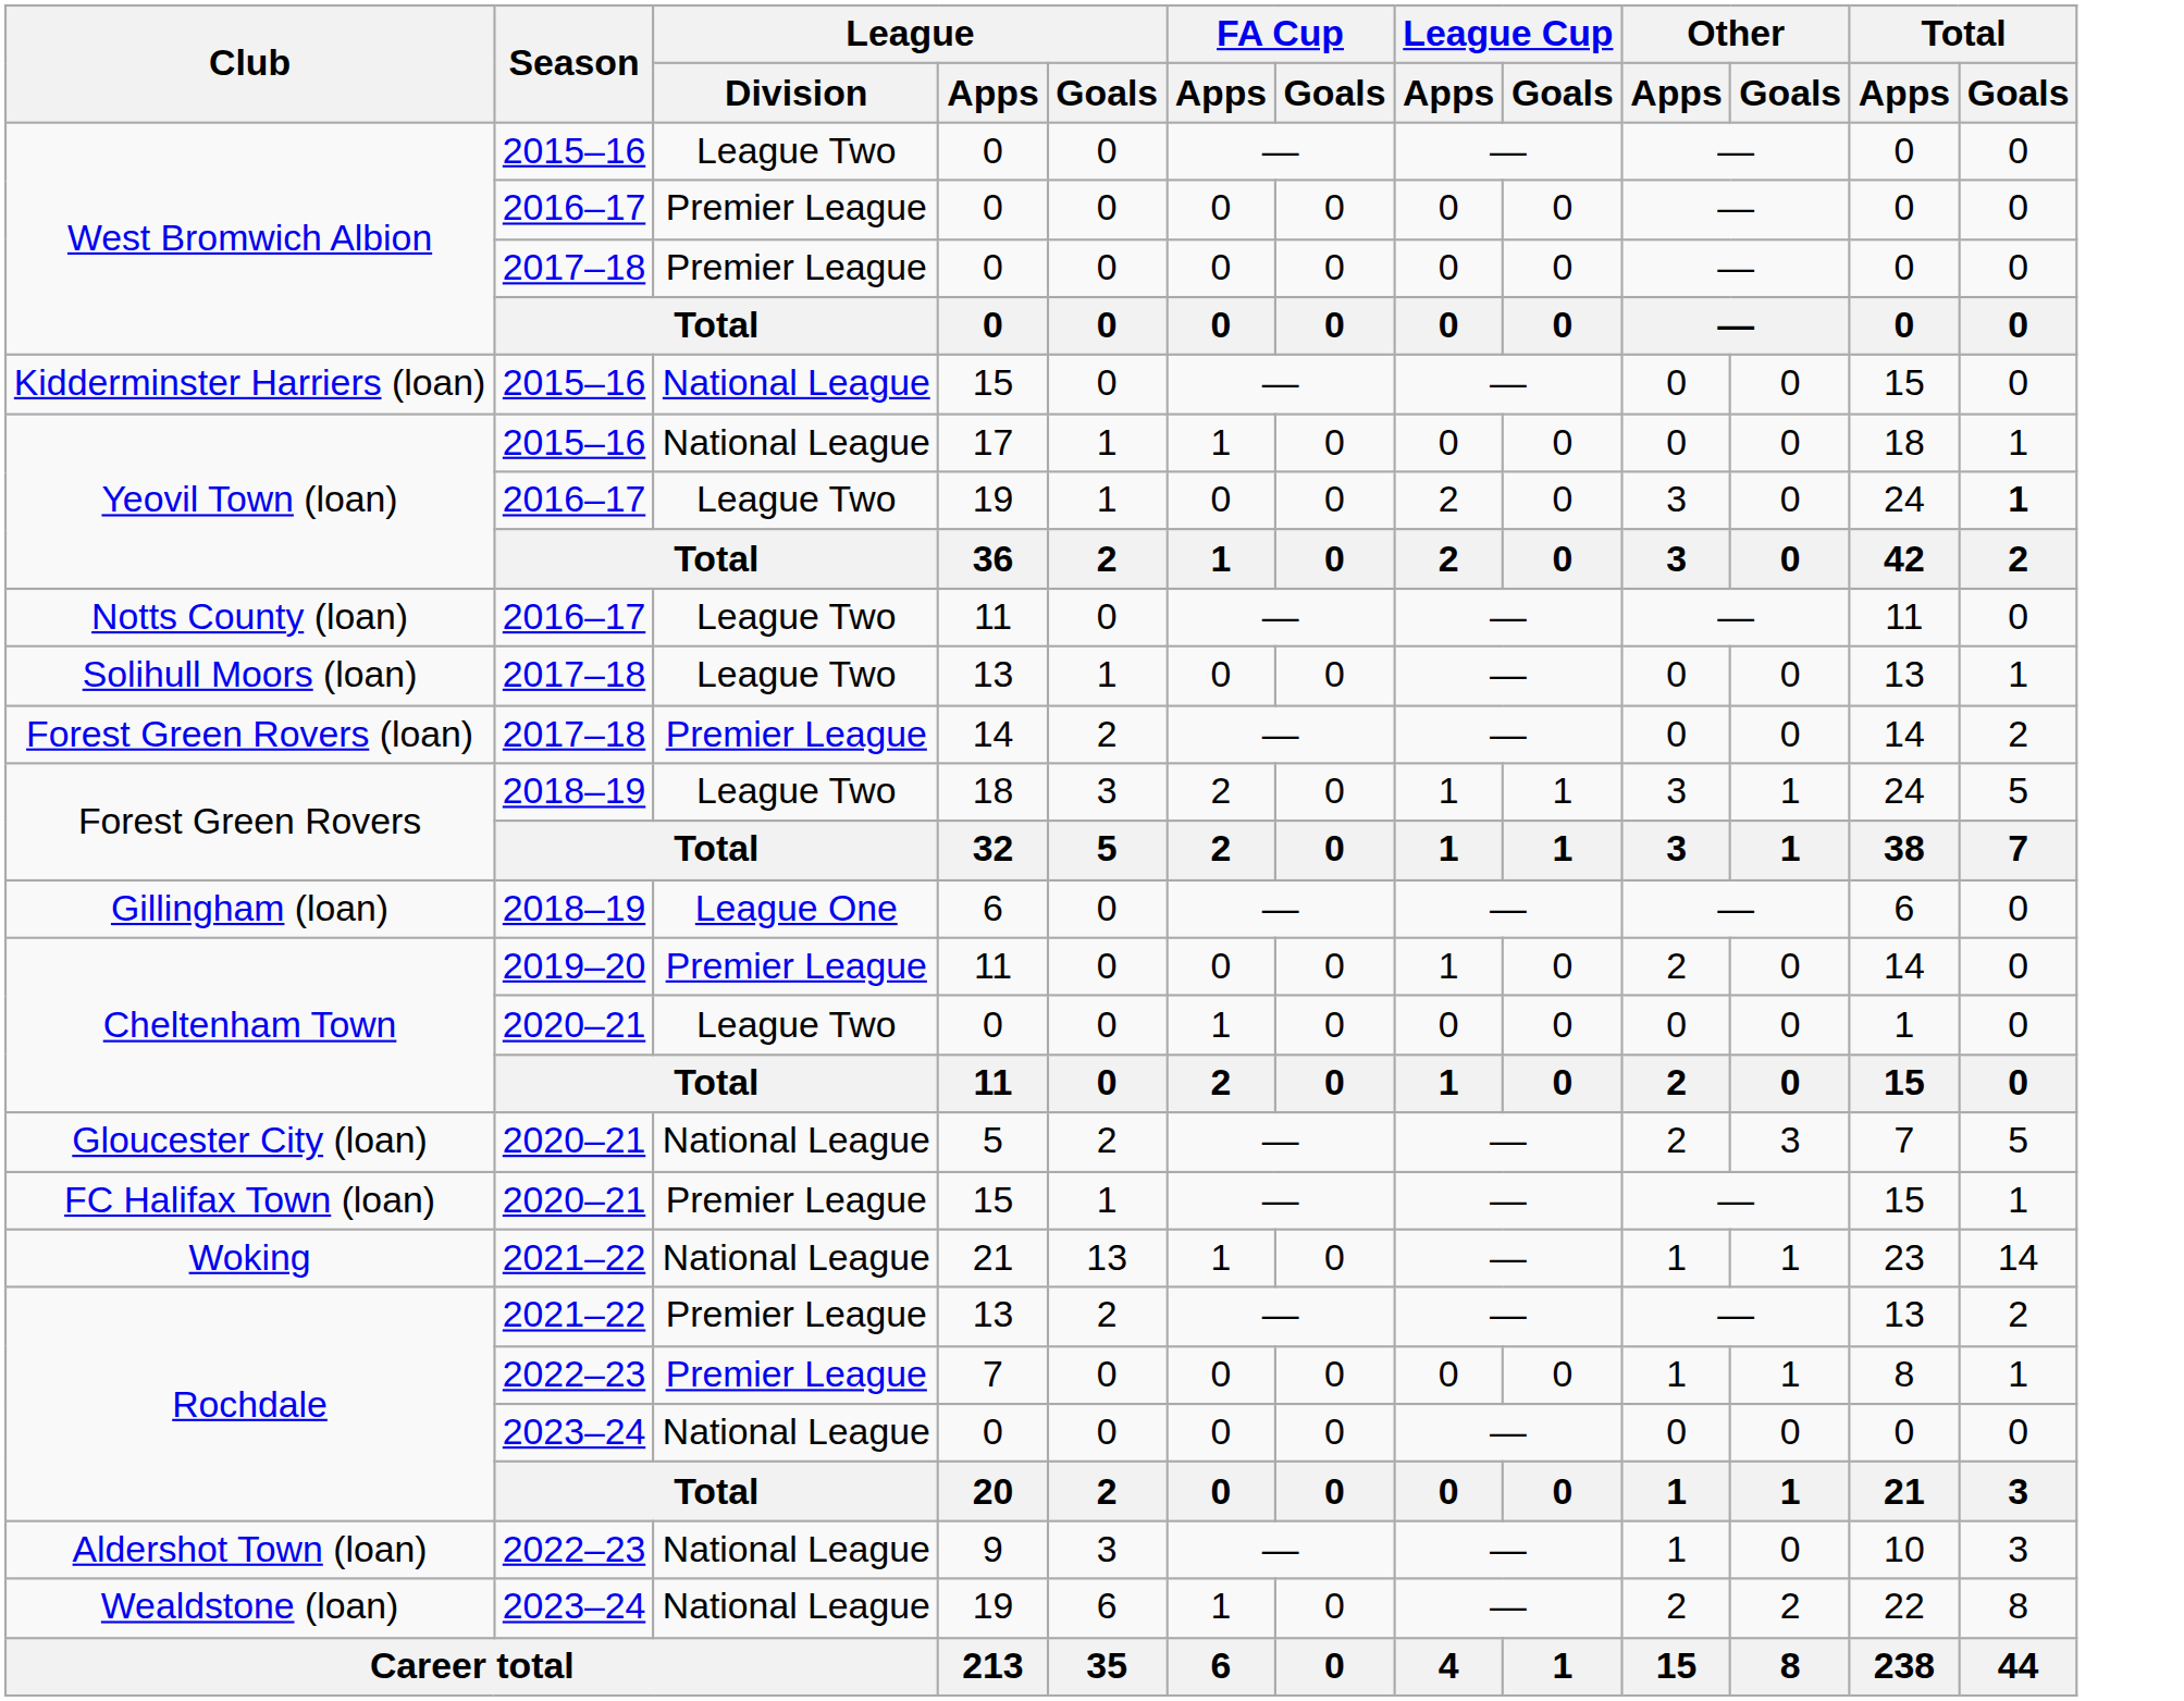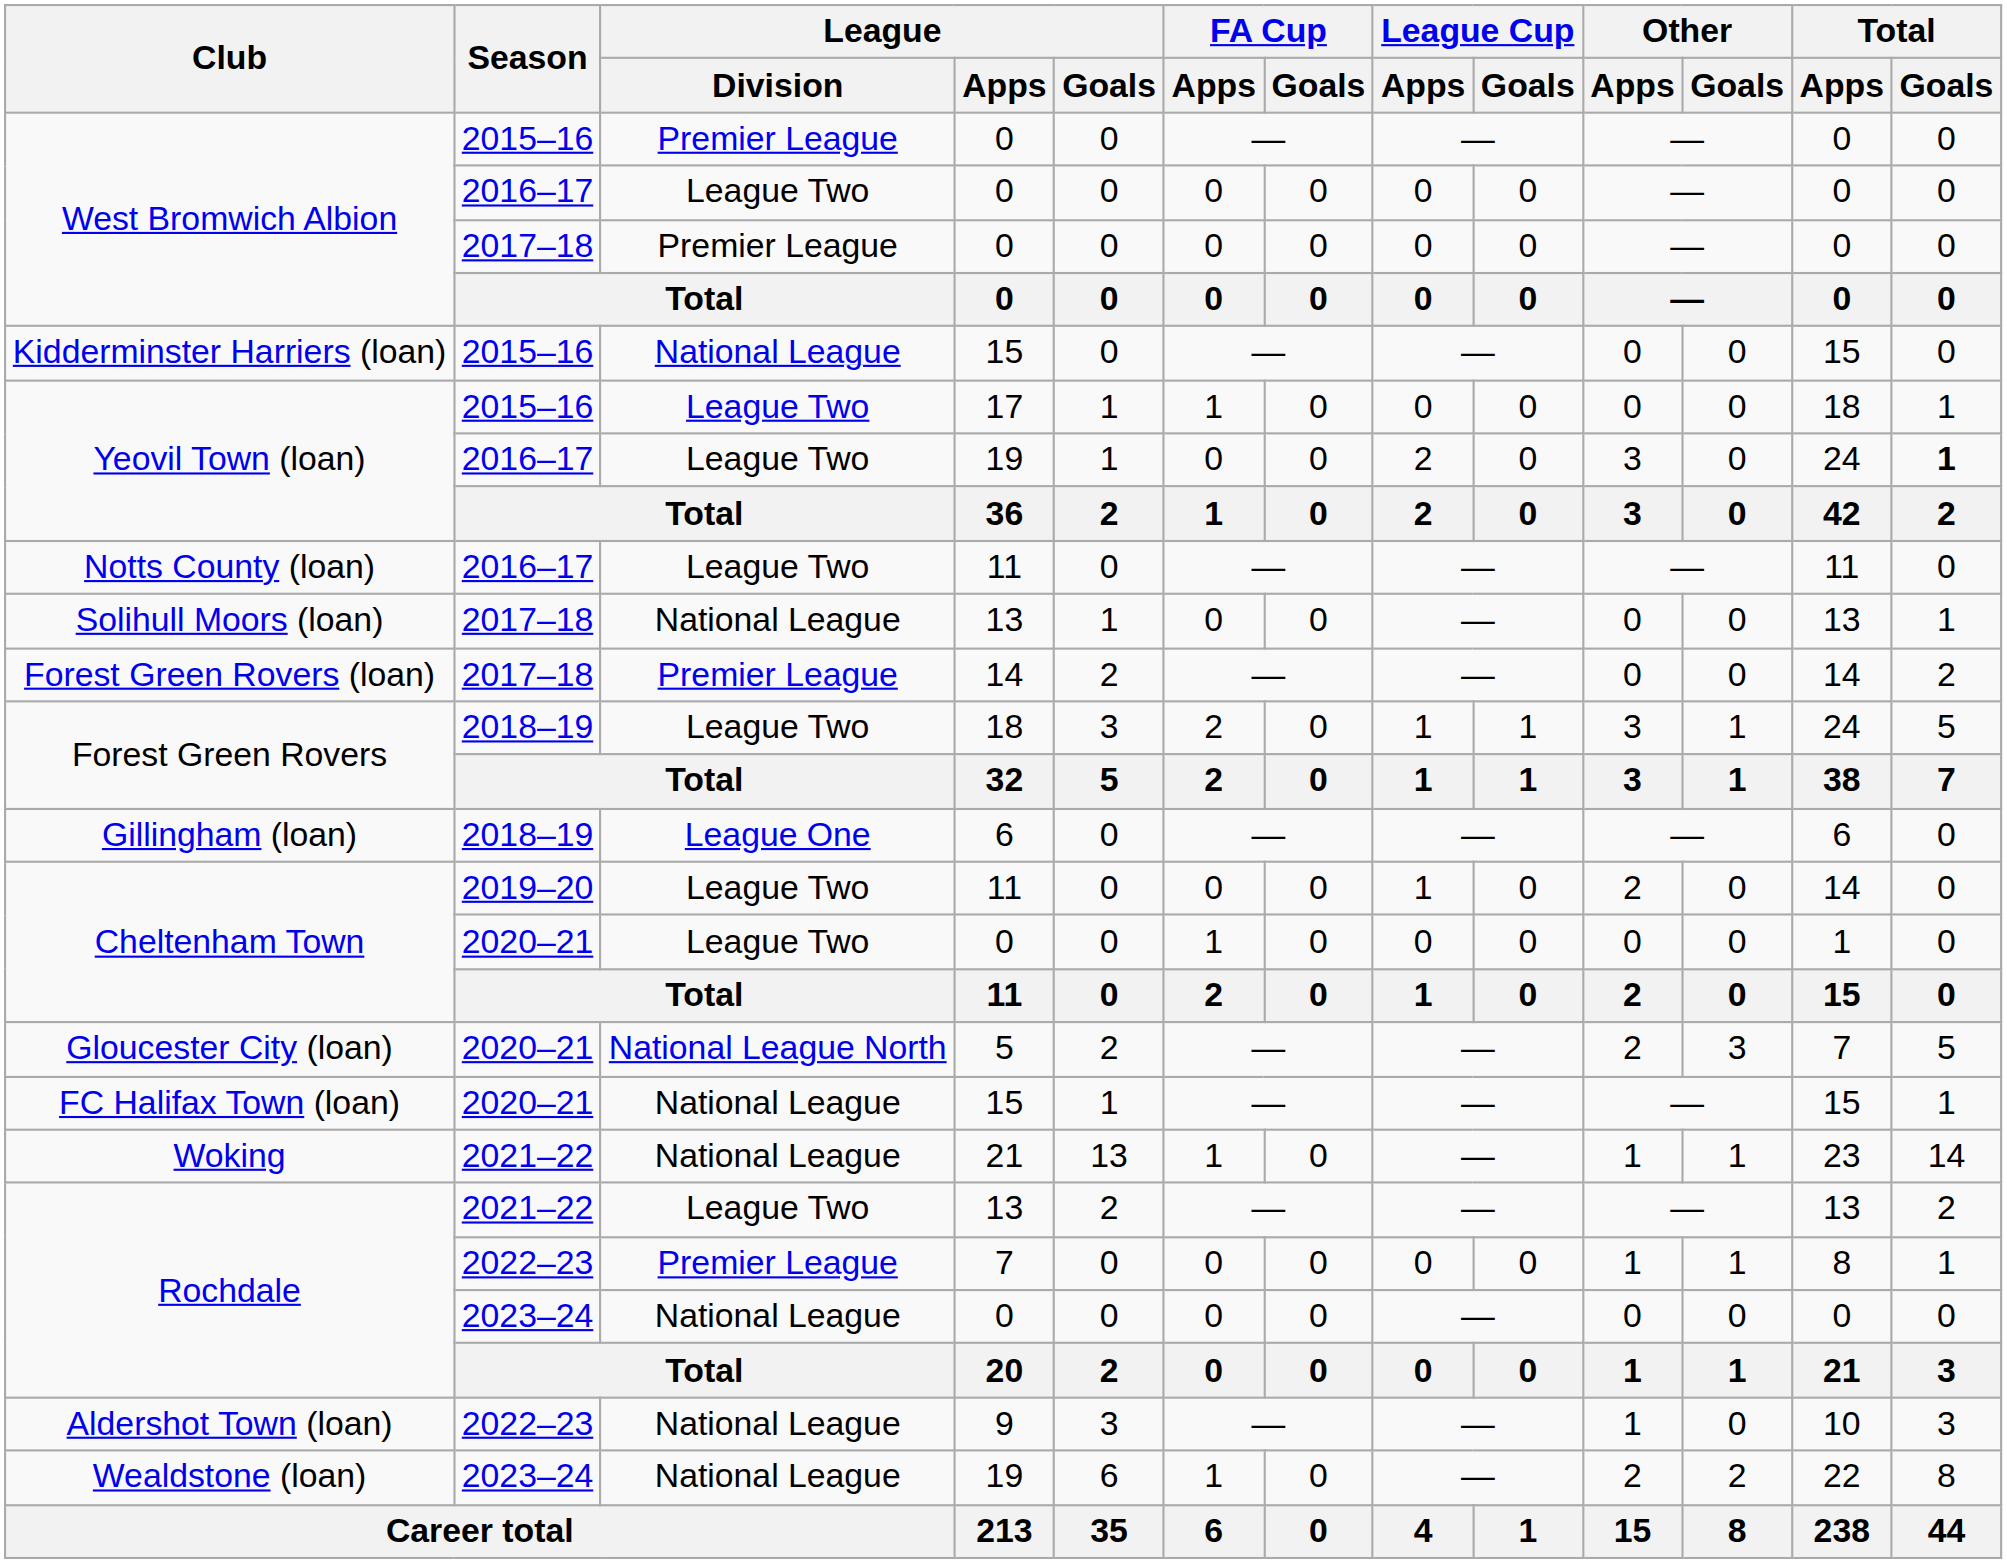West Bromwich Albion / 2015–16 | League / Division: League Two -> Premier League
West Bromwich Albion / 2016–17 | League / Division: Premier League -> League Two
Yeovil Town (loan) / 2015–16 | League / Division: National League -> League Two
Solihull Moors (loan) | League / Division: League Two -> National League
Cheltenham Town / 2019–20 | League / Division: Premier League -> League Two
Gloucester City (loan) | League / Division: National League -> National League North
FC Halifax Town (loan) | League / Division: Premier League -> National League
Rochdale / 2021–22 | League / Division: Premier League -> League Two
